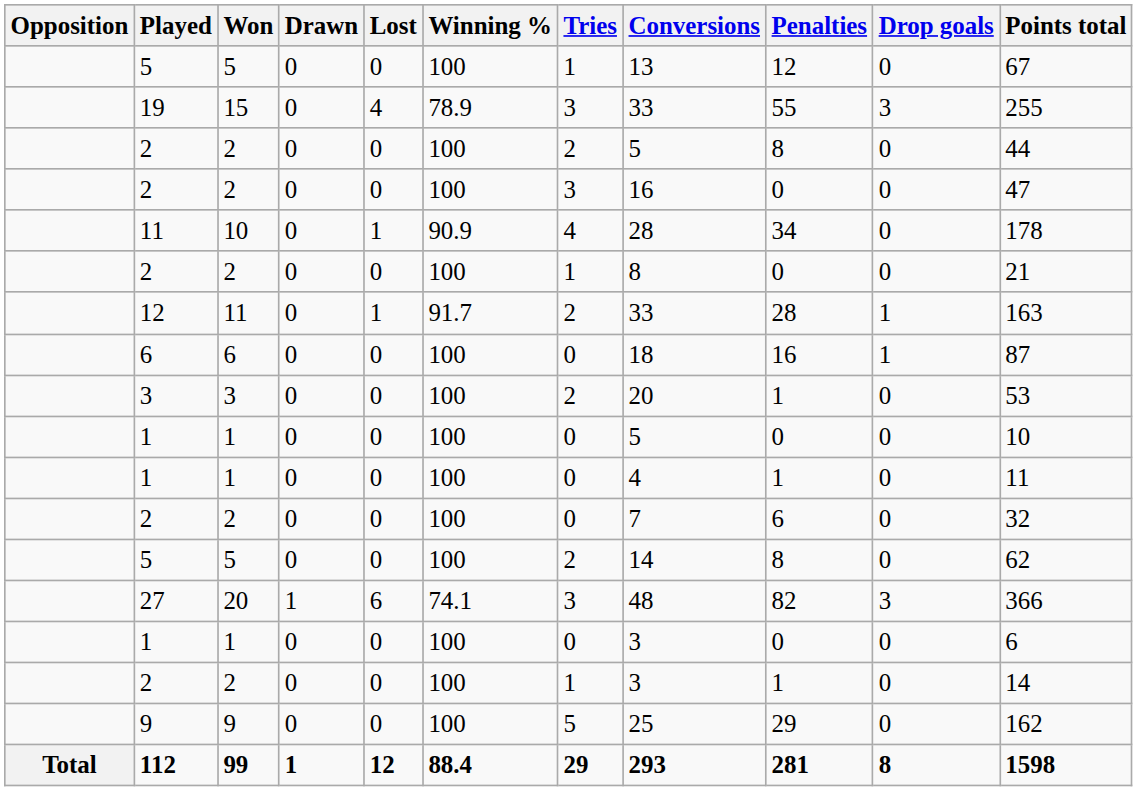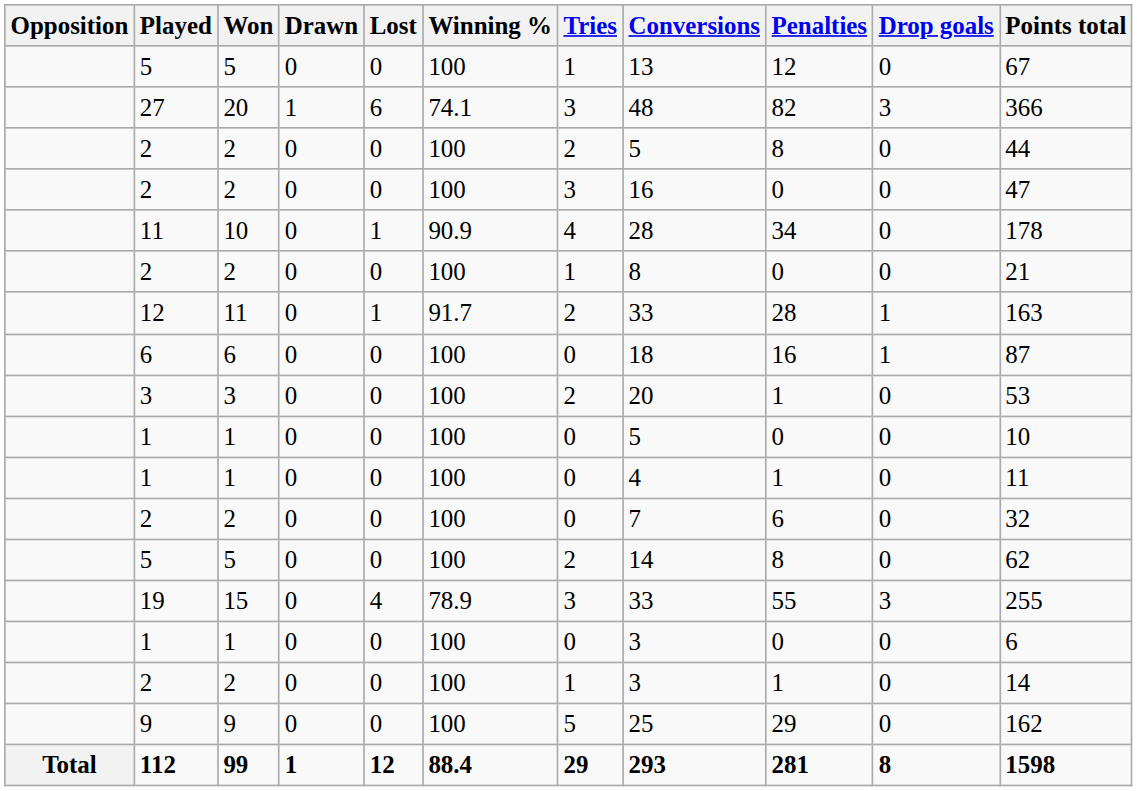rows swapped: 27 <-> 19
